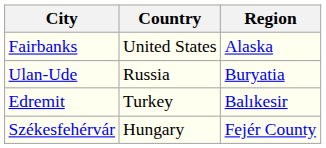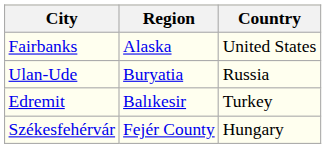columns swapped: Region <-> Country
